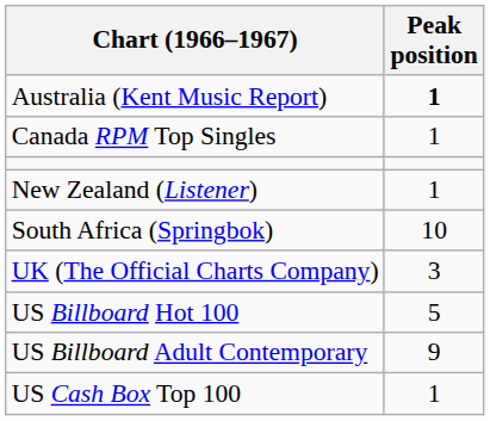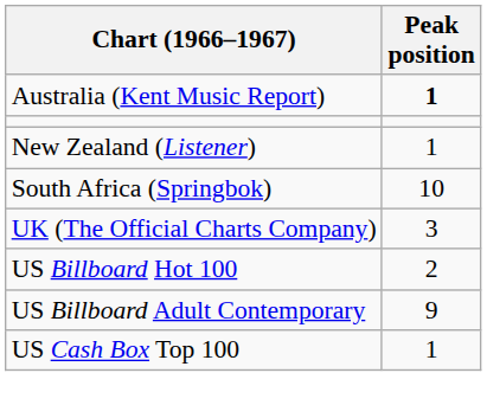- row: Canada RPM Top Singles | 1
US Billboard Hot 100 | Peak position: 5 -> 2
